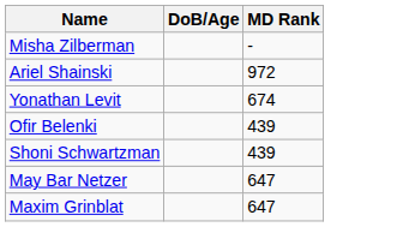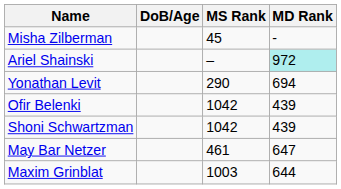+ column: MS Rank | 45 | – | 290 | 1042 | 1042 | 461 | 1003
Ariel Shainski | MD Rank: no background -> paleturquoise background
Yonathan Levit | MD Rank: 674 -> 694
Maxim Grinblat | MD Rank: 647 -> 644
